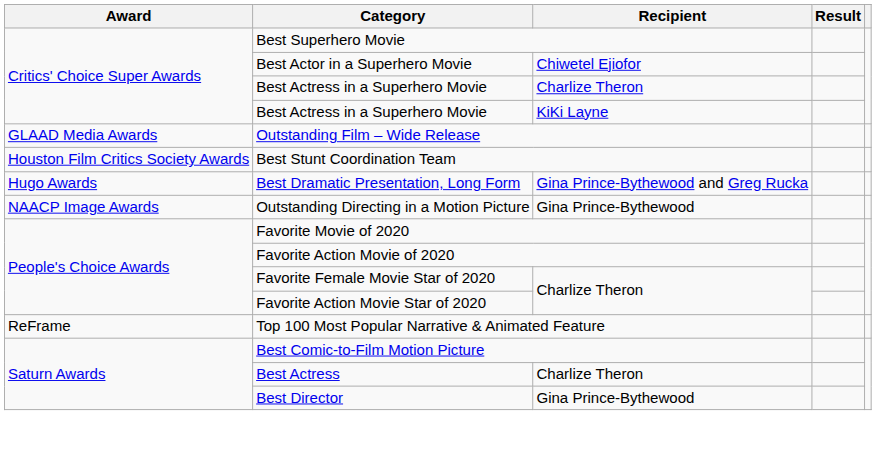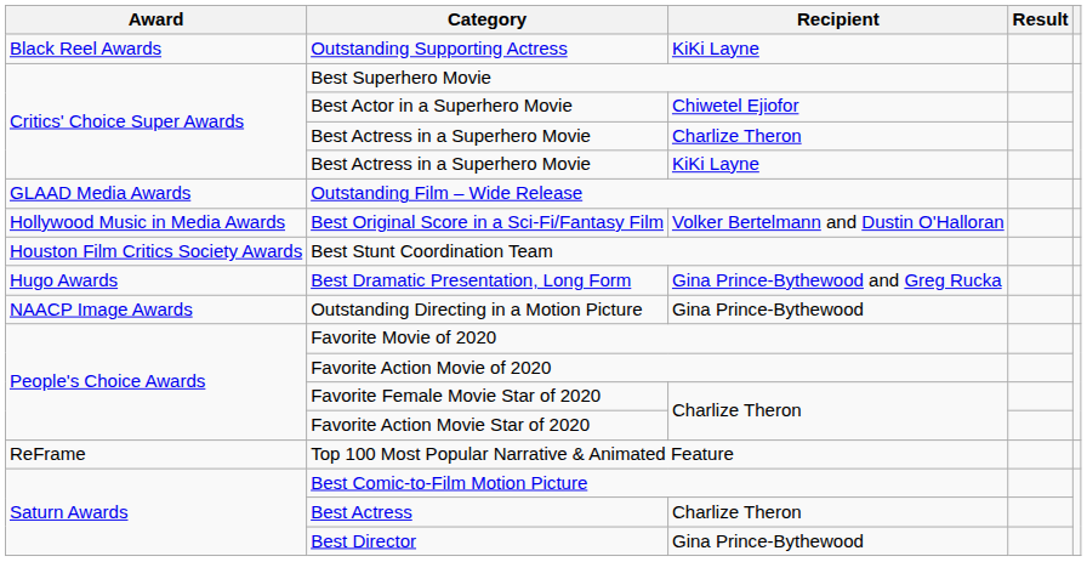+ row: Black Reel Awards | Outstanding Supporting Actress | KiKi Layne
+ row: Hollywood Music in Media Awards | Best Original Score in a Sci-Fi/Fantasy Film | Volker Bertelmann and Dustin O'Halloran
